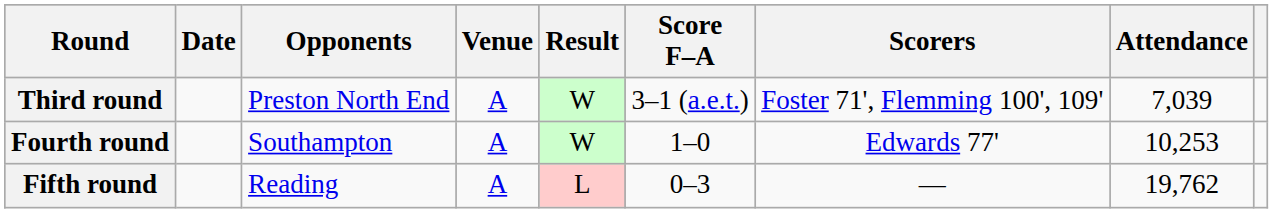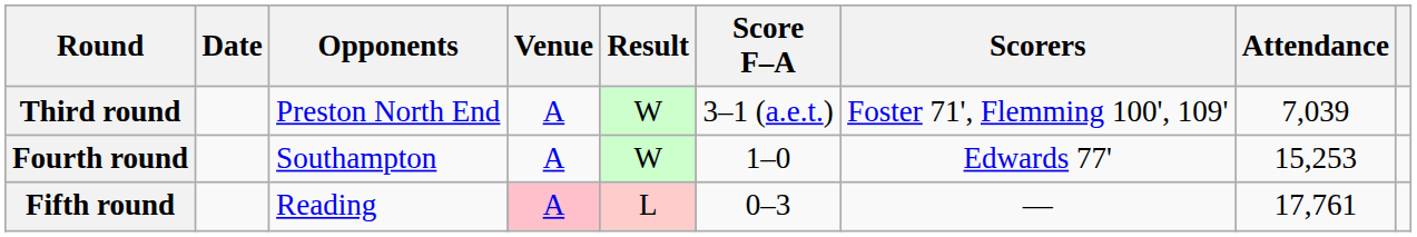Fourth round | Attendance: 10,253 -> 15,253
Fifth round | Venue: no background -> pink background
Fifth round | Attendance: 19,762 -> 17,761
